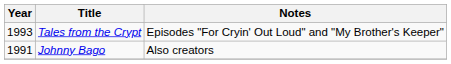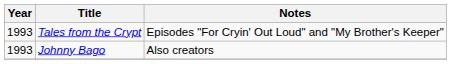Johnny Bago | Year: 1991 -> 1993
